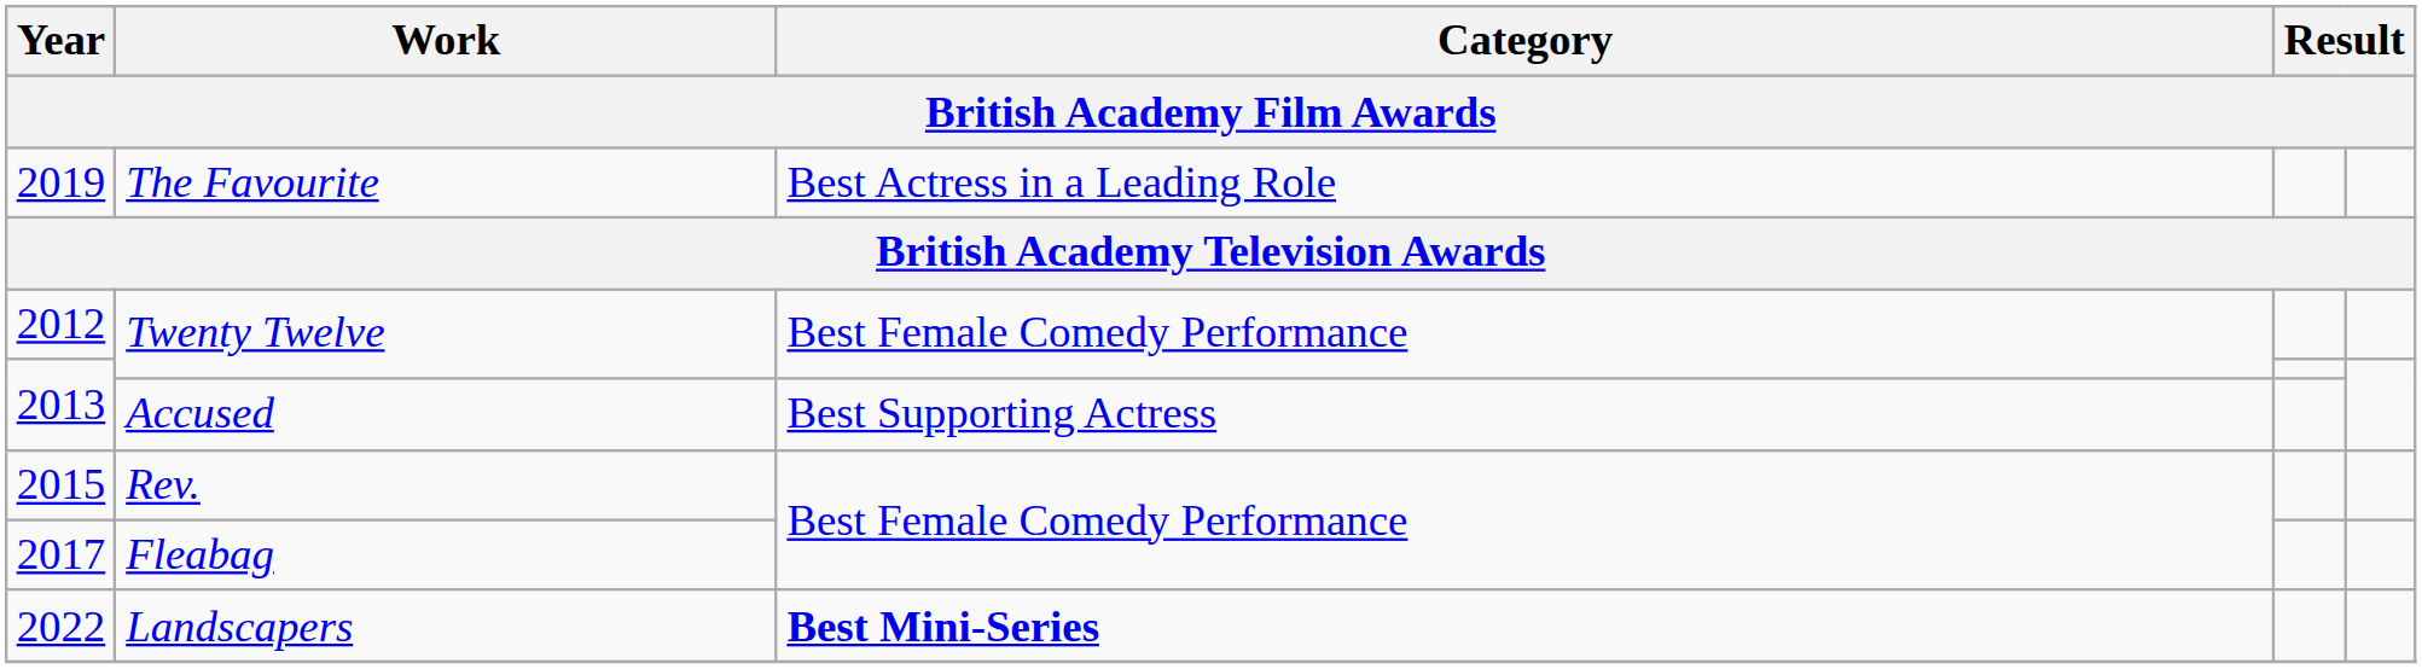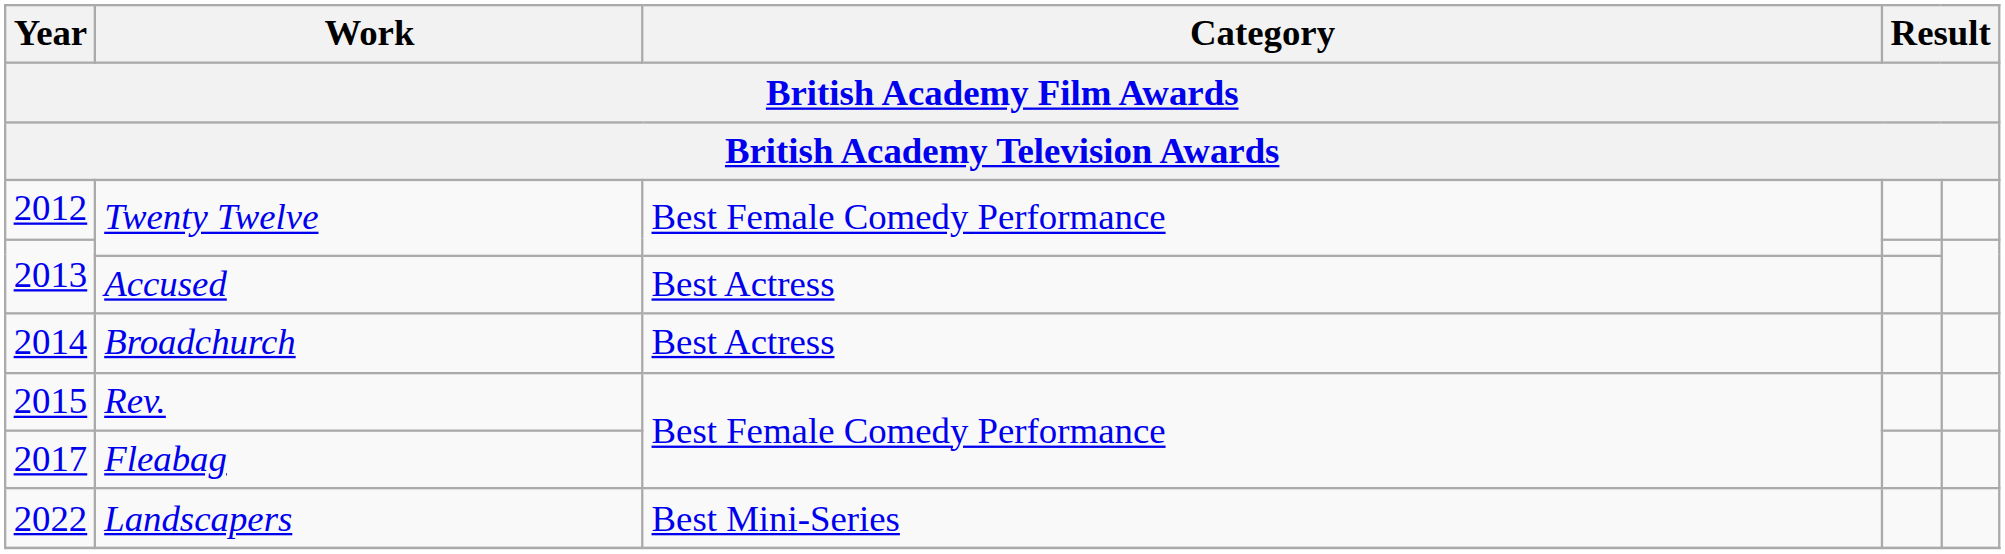- row: 2019 | The Favourite | Best Actress in a Leading Role
2013 / Accused | Category: Best Supporting Actress -> Best Actress
+ row: 2014 | Broadchurch | Best Actress
2022 | Category: bold -> normal
